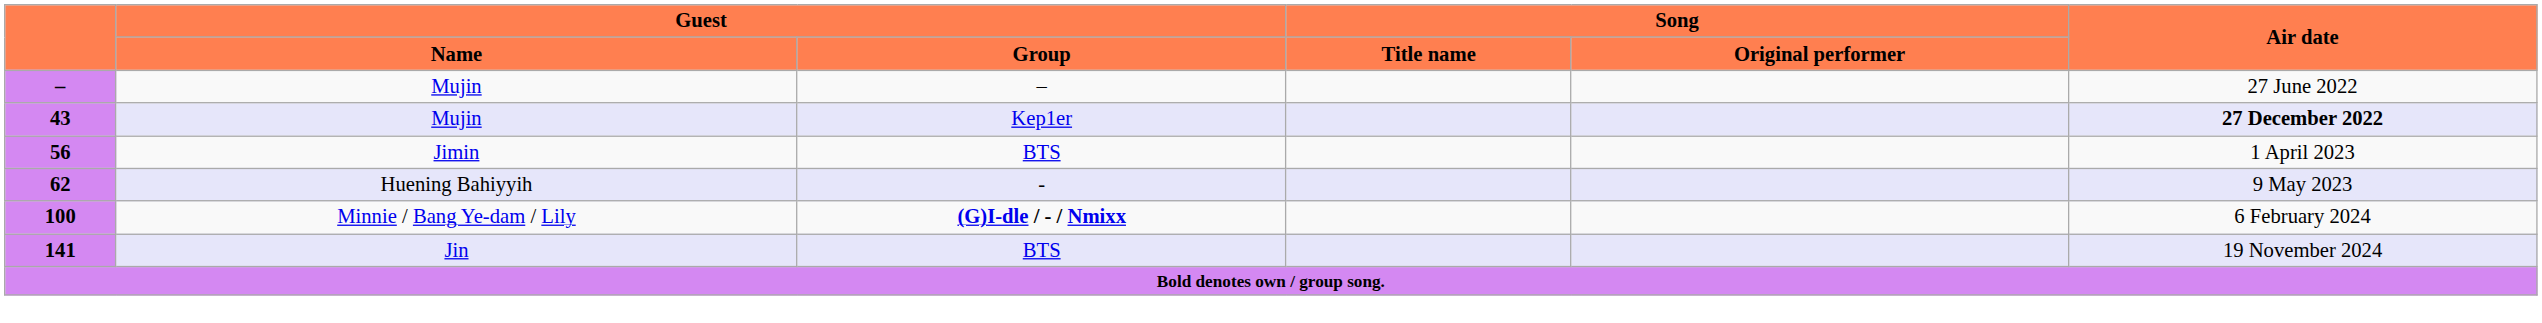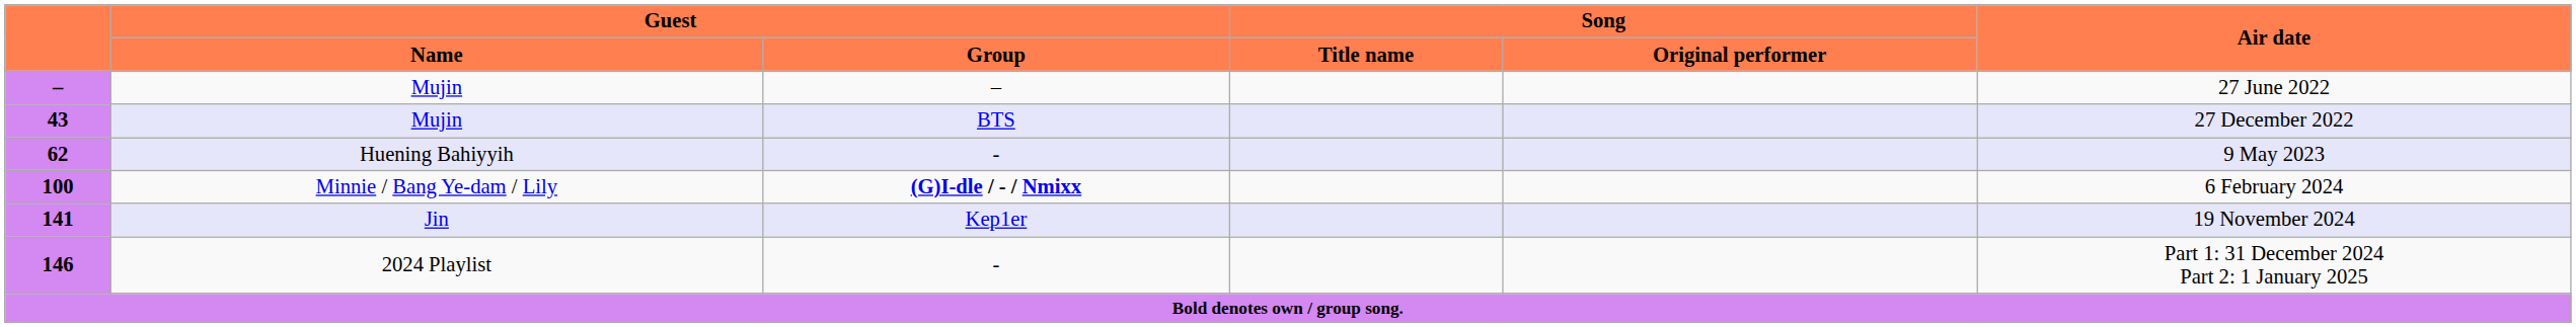43 | Guest / Group: Kep1er -> BTS
43 | Air date: bold -> normal
- row: 56 | Jimin | BTS | 1 April 2023
141 | Guest / Group: BTS -> Kep1er
+ row: 146 | 2024 Playlist | - | Part 1: 31 December 2024 Part 2: 1 January 2025
